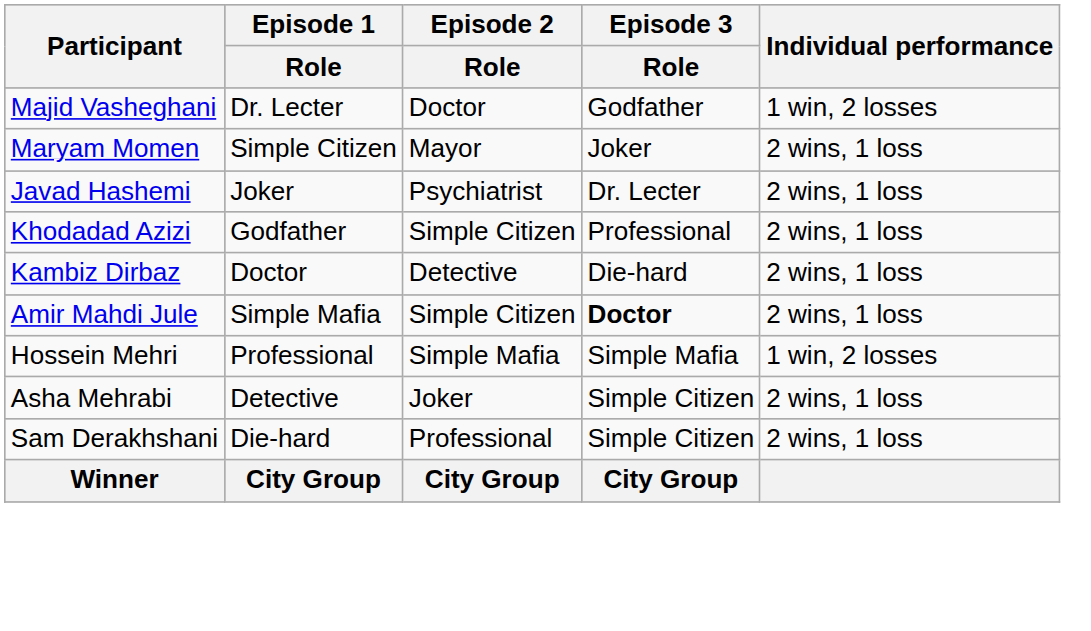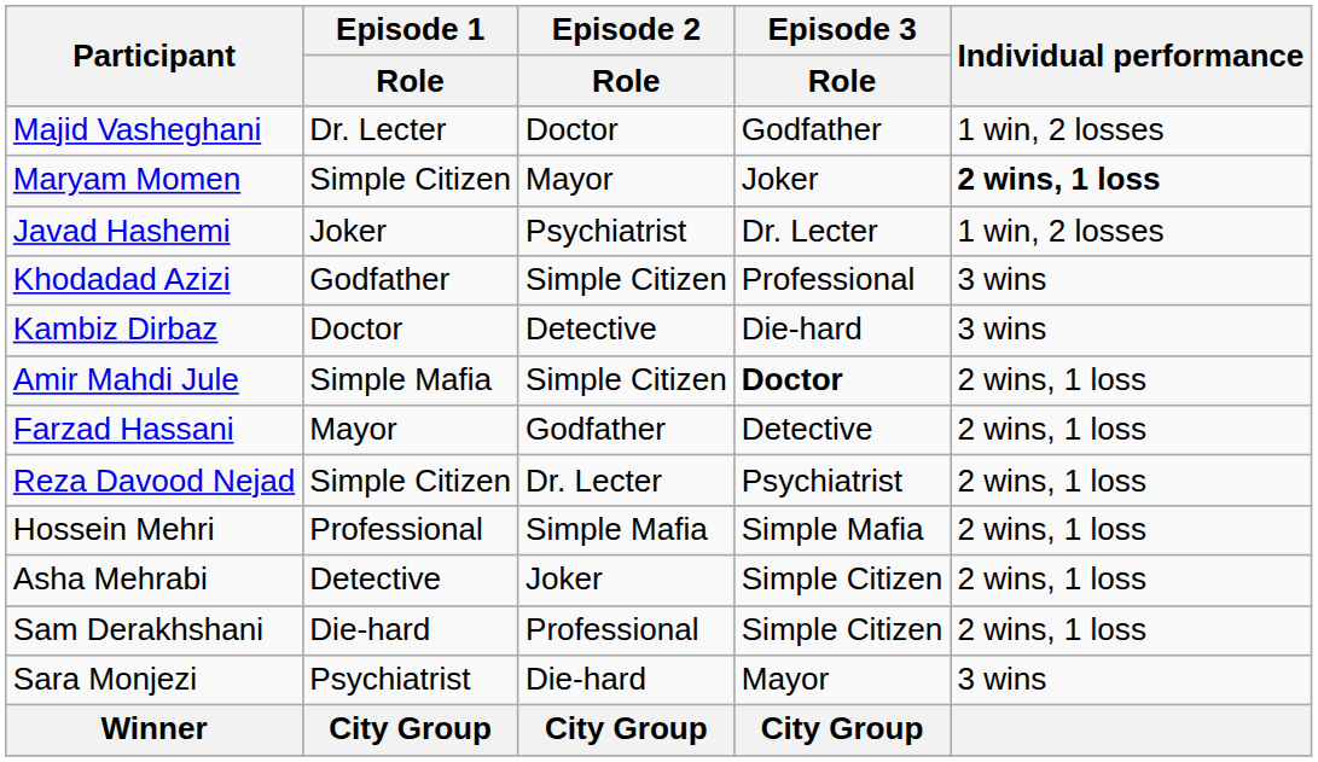Maryam Momen | Individual performance: normal -> bold
Javad Hashemi | Individual performance: 2 wins, 1 loss -> 1 win, 2 losses
Khodadad Azizi | Individual performance: 2 wins, 1 loss -> 3 wins
Kambiz Dirbaz | Individual performance: 2 wins, 1 loss -> 3 wins
+ row: Farzad Hassani | Mayor | Godfather | Detective | 2 wins, 1 loss
+ row: Reza Davood Nejad | Simple Citizen | Dr. Lecter | Psychiatrist | 2 wins, 1 loss
Hossein Mehri | Individual performance: 1 win, 2 losses -> 2 wins, 1 loss
+ row: Sara Monjezi | Psychiatrist | Die-hard | Mayor | 3 wins
